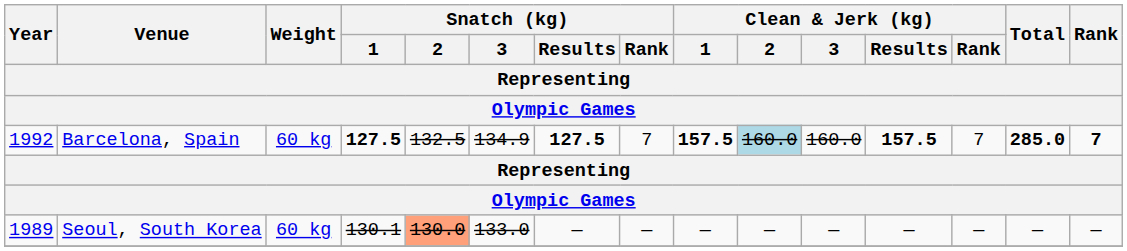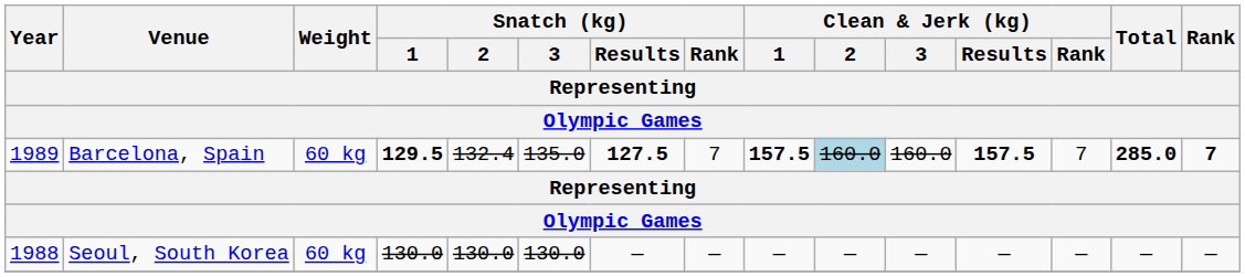Barcelona, Spain | Year: 1992 -> 1989
Barcelona, Spain | Snatch (kg) / 1: 127.5 -> 129.5
Barcelona, Spain | Snatch (kg) / 2: 132.5 -> 132.4
Barcelona, Spain | Snatch (kg) / 3: 134.9 -> 135.0
Seoul, South Korea | Year: 1989 -> 1988
Seoul, South Korea | Snatch (kg) / 1: 130.1 -> 130.0
Seoul, South Korea | Snatch (kg) / 2: lightsalmon background -> no background
Seoul, South Korea | Snatch (kg) / 3: 133.0 -> 130.0
